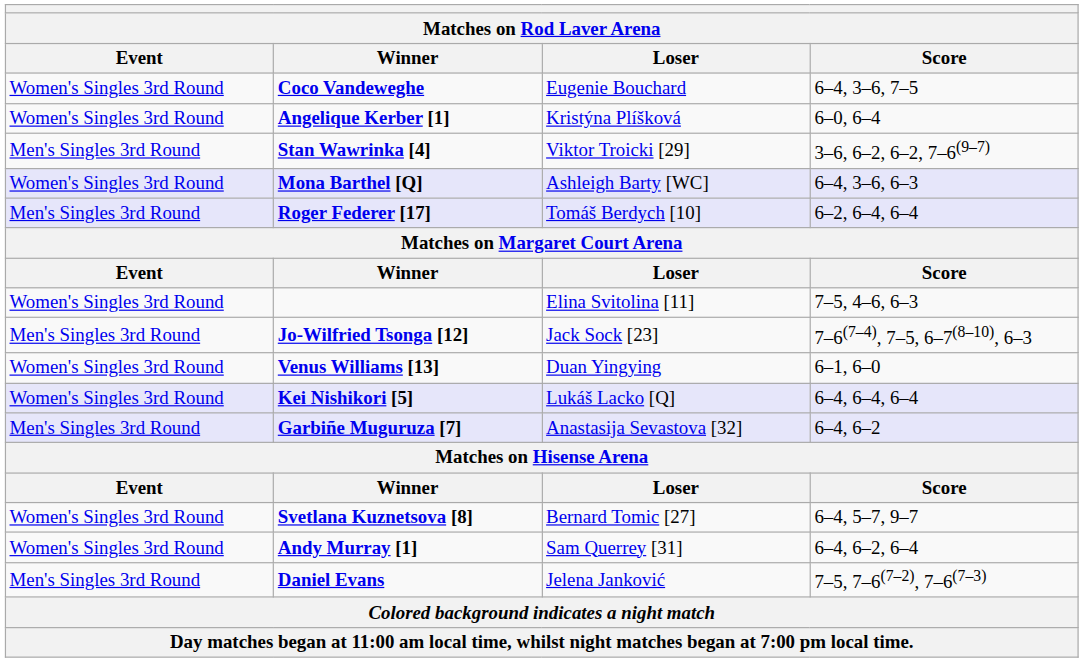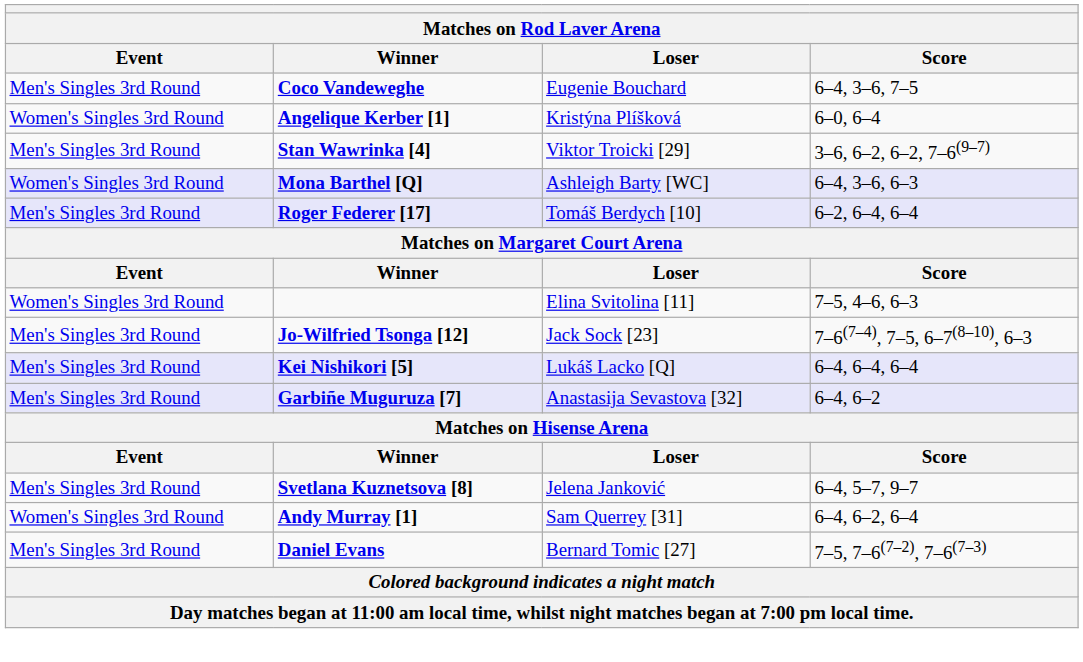Coco Vandeweghe | Event: Women's Singles 3rd Round -> Men's Singles 3rd Round
- row: Women's Singles 3rd Round | Venus Williams [13] | Duan Yingying | 6–1, 6–0
Kei Nishikori [5] | Event: Women's Singles 3rd Round -> Men's Singles 3rd Round
Svetlana Kuznetsova [8] | Event: Women's Singles 3rd Round -> Men's Singles 3rd Round
Svetlana Kuznetsova [8] | Loser: Bernard Tomic [27] -> Jelena Janković
Daniel Evans | Loser: Jelena Janković -> Bernard Tomic [27]
